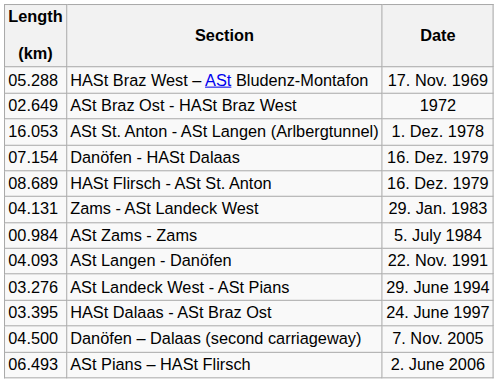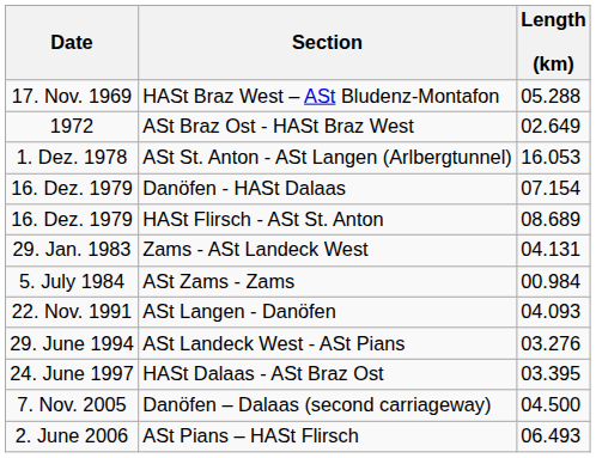columns swapped: Date <-> Length (km)
